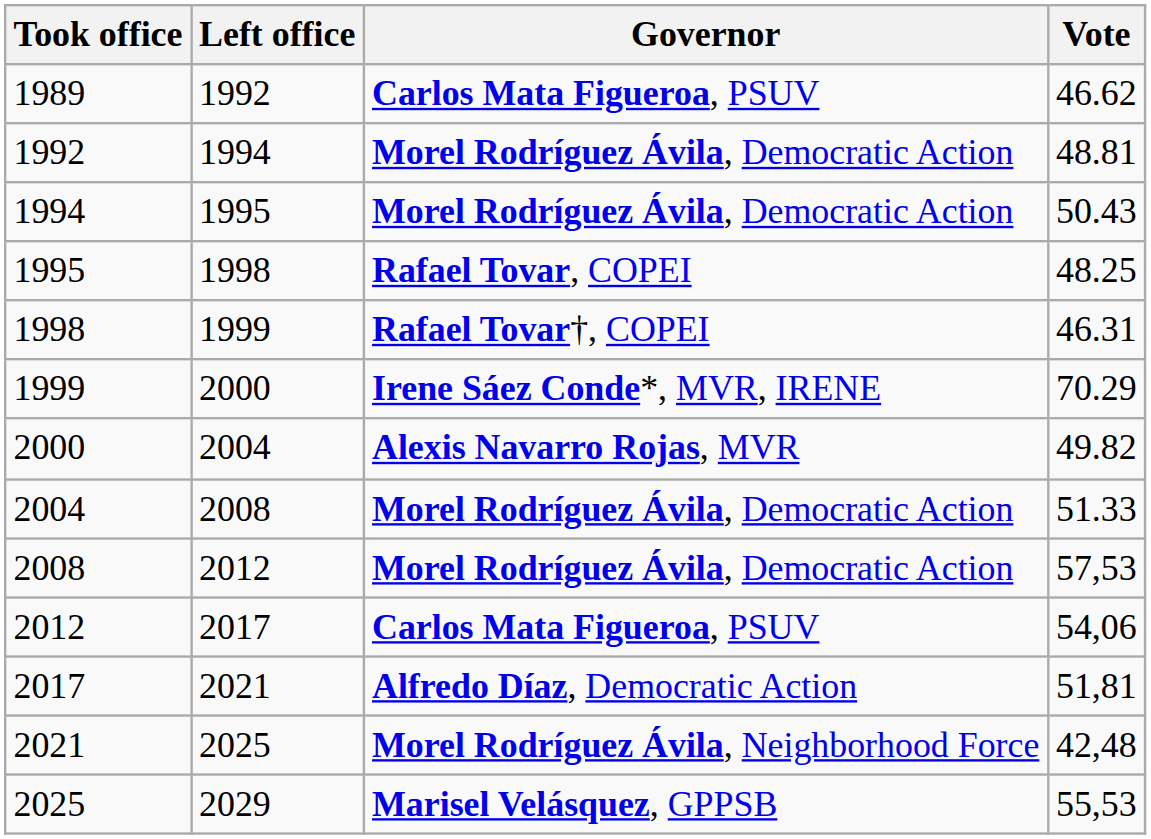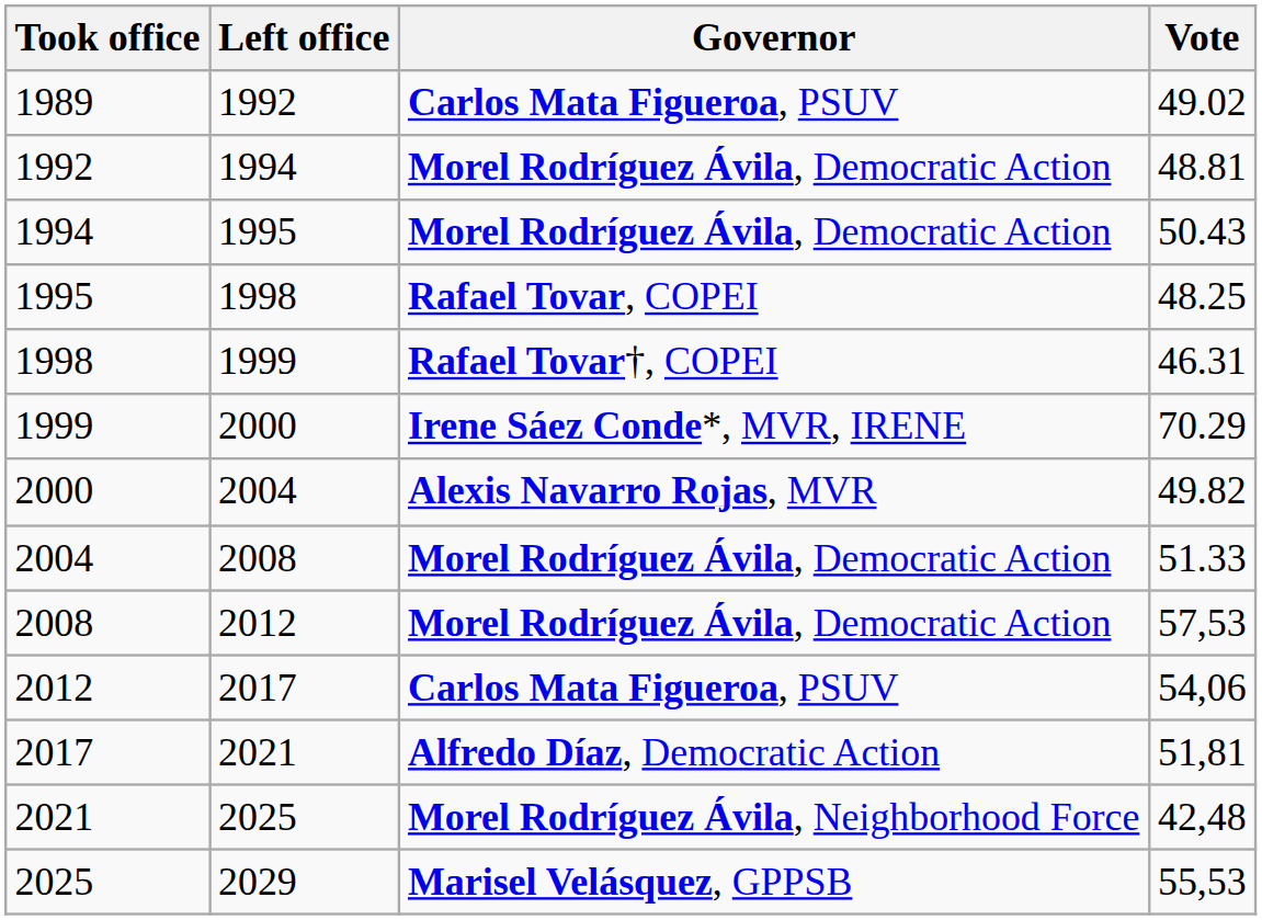1989 | Vote: 46.62 -> 49.02
